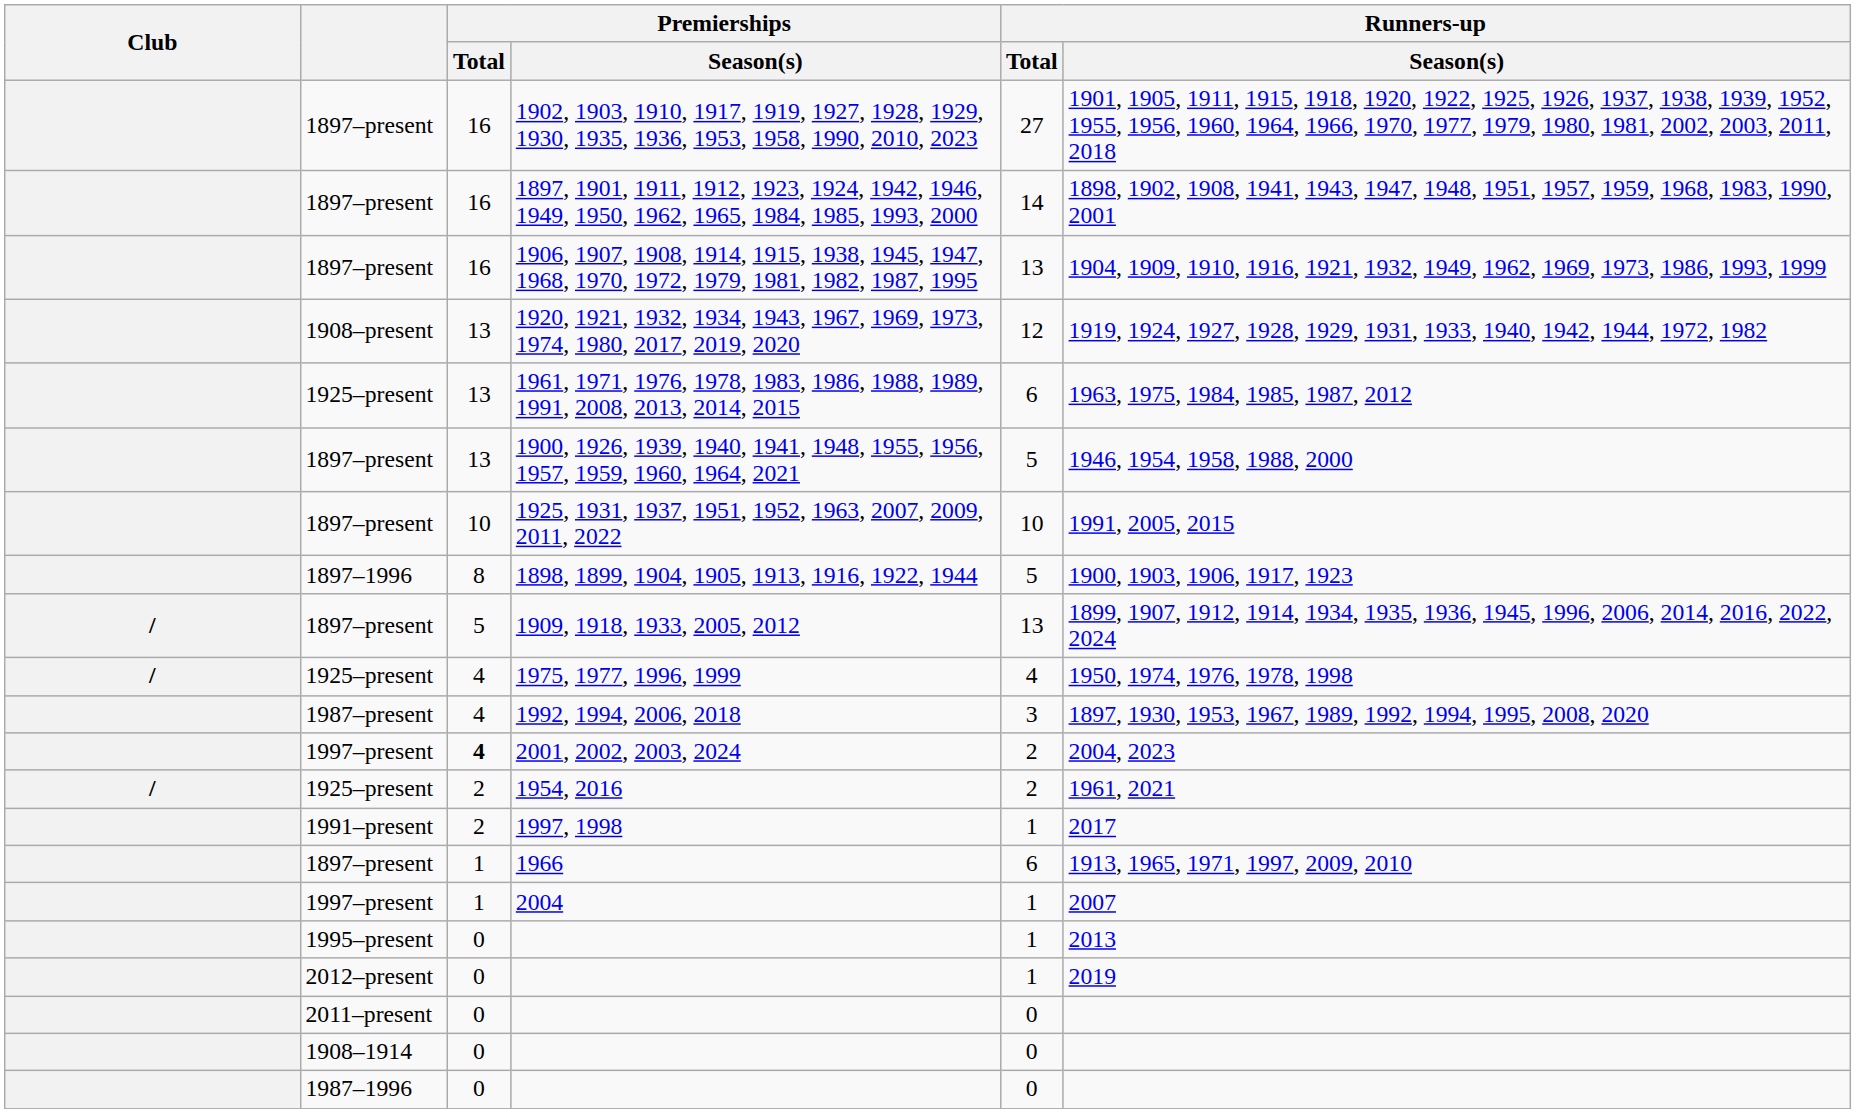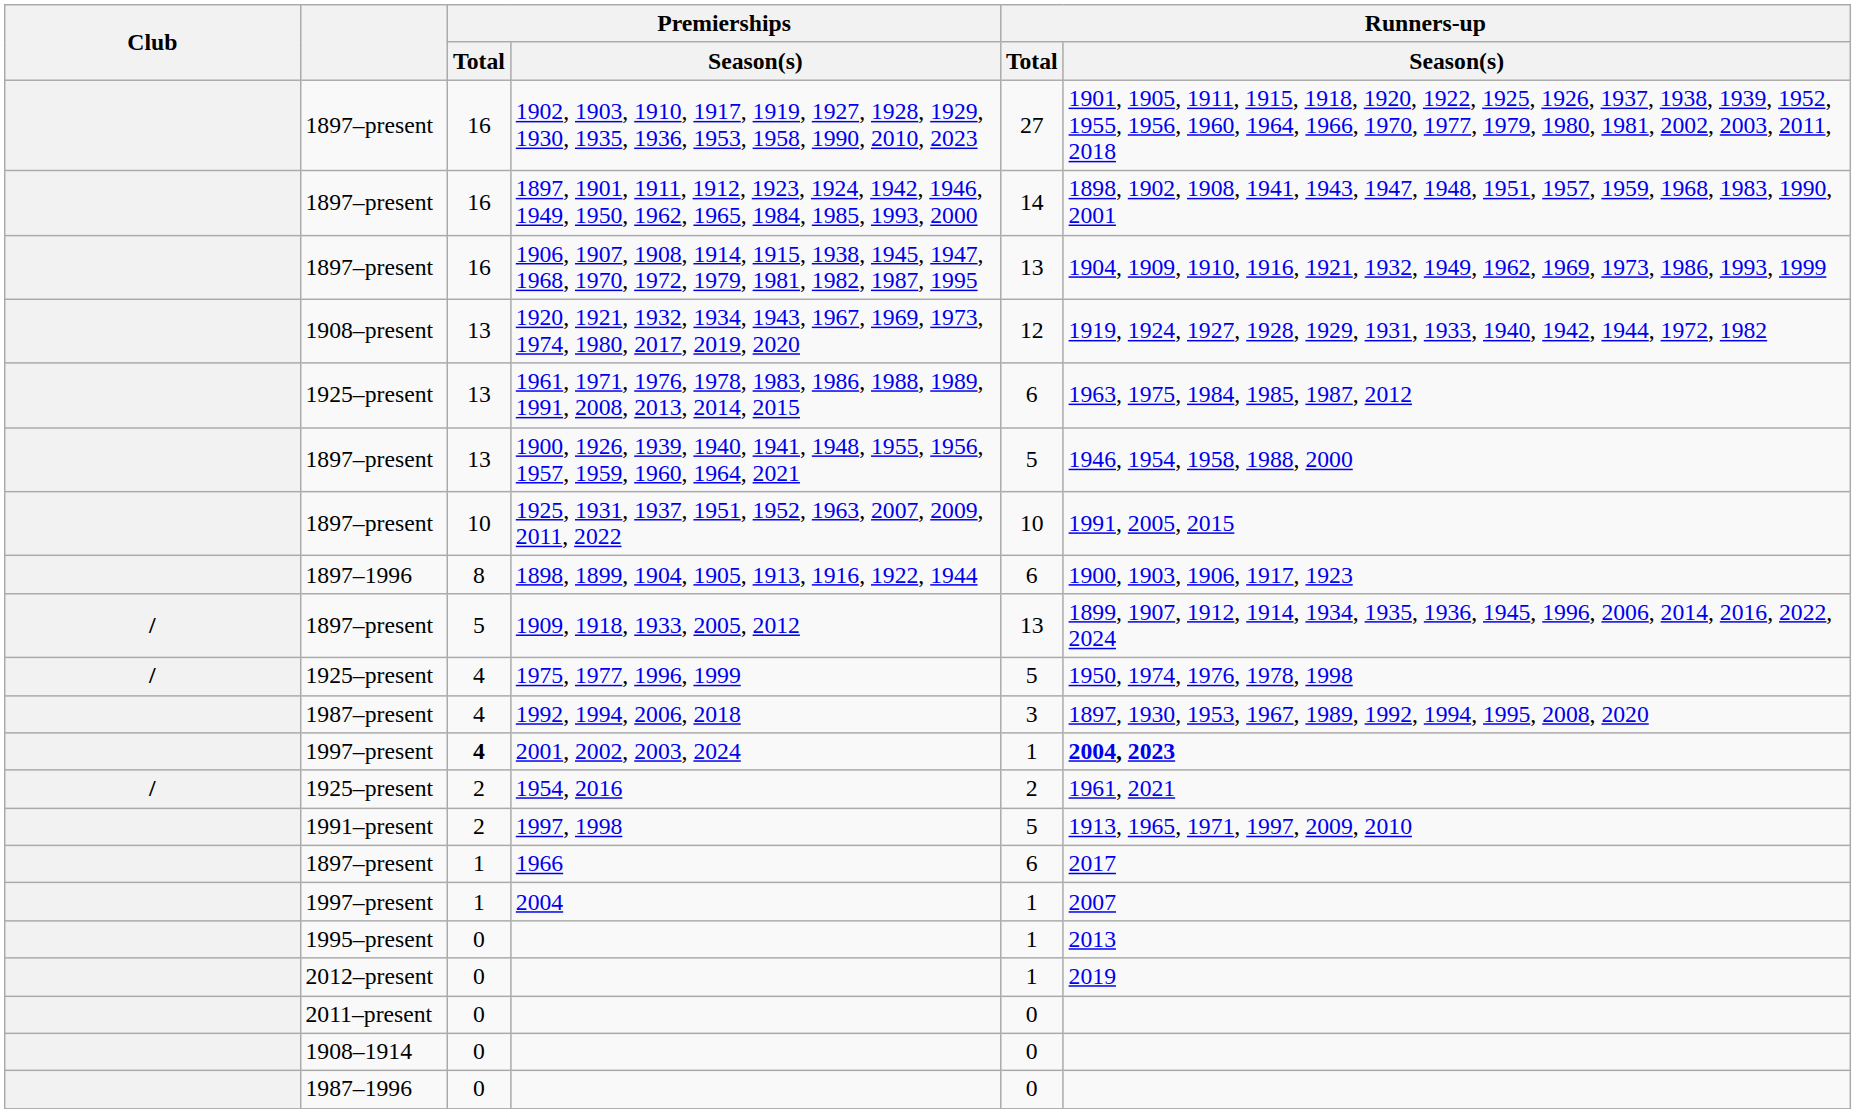1898, 1899, 1904, 1905, 1913, 1916, 1922, 1944 | Runners-up / Total: 5 -> 6
1975, 1977, 1996, 1999 | Runners-up / Total: 4 -> 5
2001, 2002, 2003, 2024 | Runners-up / Total: 2 -> 1
2001, 2002, 2003, 2024 | Runners-up / Season(s): normal -> bold
1997, 1998 | Runners-up / Total: 1 -> 5
1997, 1998 | Runners-up / Season(s): 2017 -> 1913, 1965, 1971, 1997, 2009, 2010
1966 | Runners-up / Season(s): 1913, 1965, 1971, 1997, 2009, 2010 -> 2017
